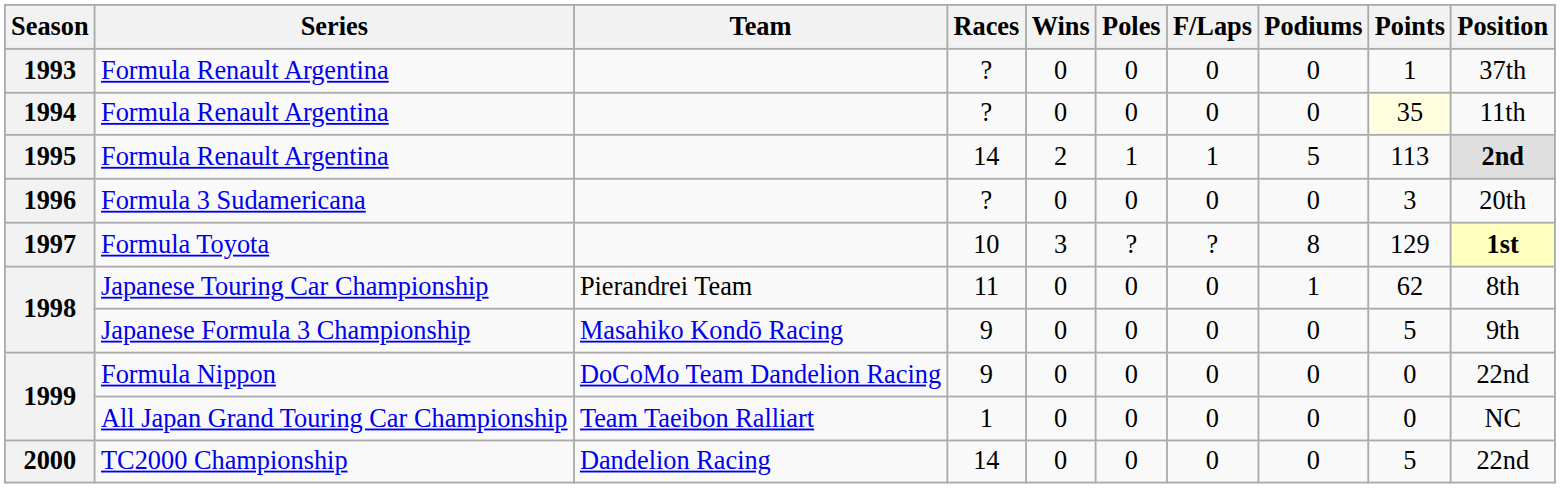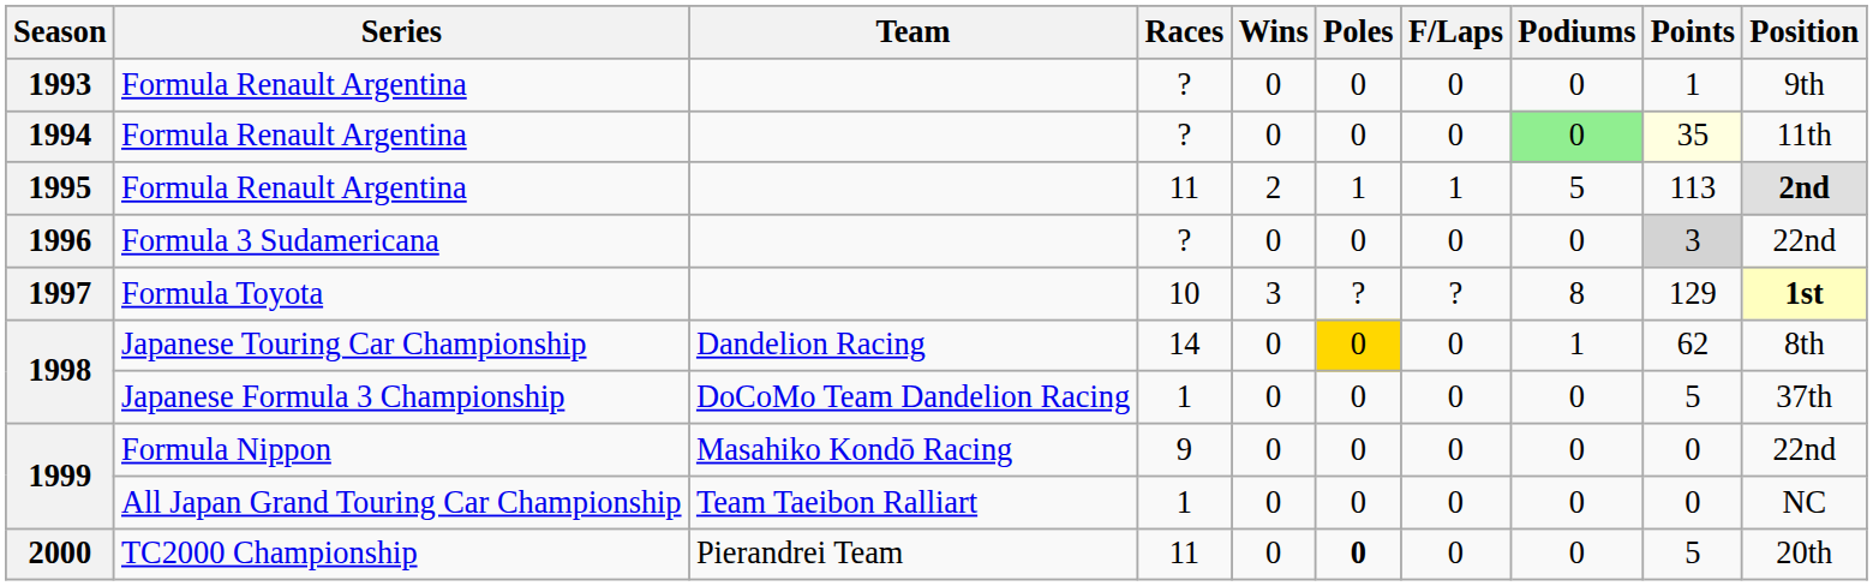1993 | Position: 37th -> 9th
1994 | Podiums: no background -> lightgreen background
1995 | Races: 14 -> 11
1996 | Points: no background -> lightgrey background
1996 | Position: 20th -> 22nd
1998 / Japanese Touring Car Championship | Team: Pierandrei Team -> Dandelion Racing
1998 / Japanese Touring Car Championship | Races: 11 -> 14
1998 / Japanese Touring Car Championship | Poles: no background -> gold background
1998 / Japanese Formula 3 Championship | Team: Masahiko Kondō Racing -> DoCoMo Team Dandelion Racing
1998 / Japanese Formula 3 Championship | Races: 9 -> 1
1998 / Japanese Formula 3 Championship | Position: 9th -> 37th
1999 / Formula Nippon | Team: DoCoMo Team Dandelion Racing -> Masahiko Kondō Racing
2000 | Team: Dandelion Racing -> Pierandrei Team
2000 | Races: 14 -> 11
2000 | Poles: normal -> bold
2000 | Position: 22nd -> 20th
